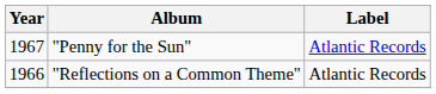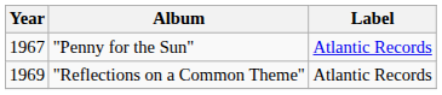"Reflections on a Common Theme" | Year: 1966 -> 1969
